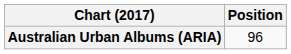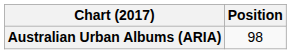Australian Urban Albums (ARIA) | Position: 96 -> 98
